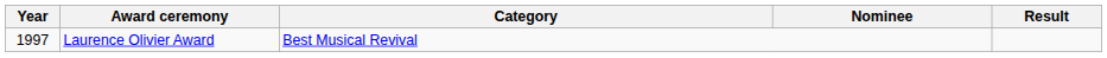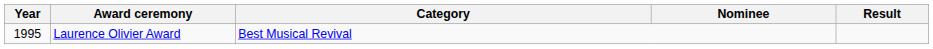Laurence Olivier Award | Year: 1997 -> 1995
